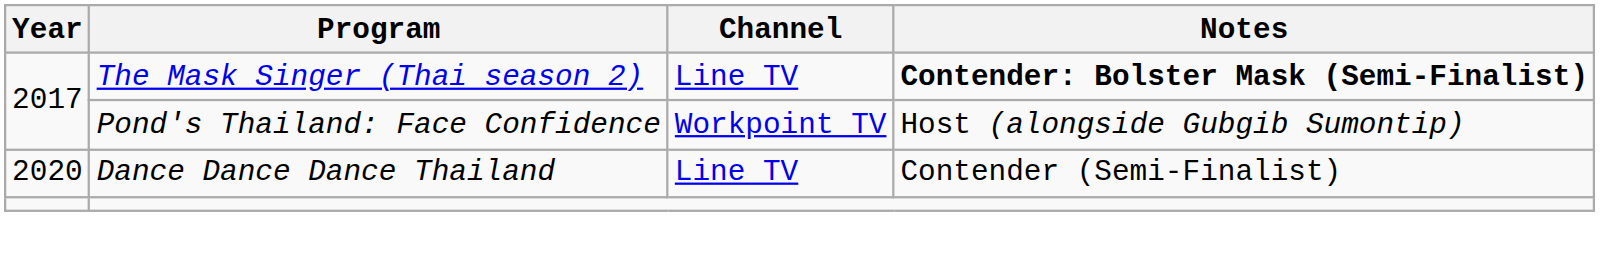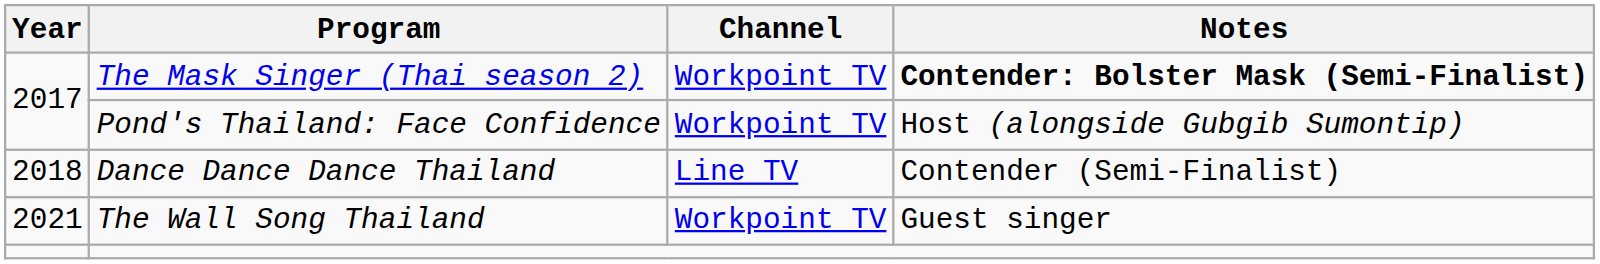The Mask Singer (Thai season 2) | Channel: Line TV -> Workpoint TV
Dance Dance Dance Thailand | Year: 2020 -> 2018
+ row: 2021 | The Wall Song Thailand | Workpoint TV | Guest singer
